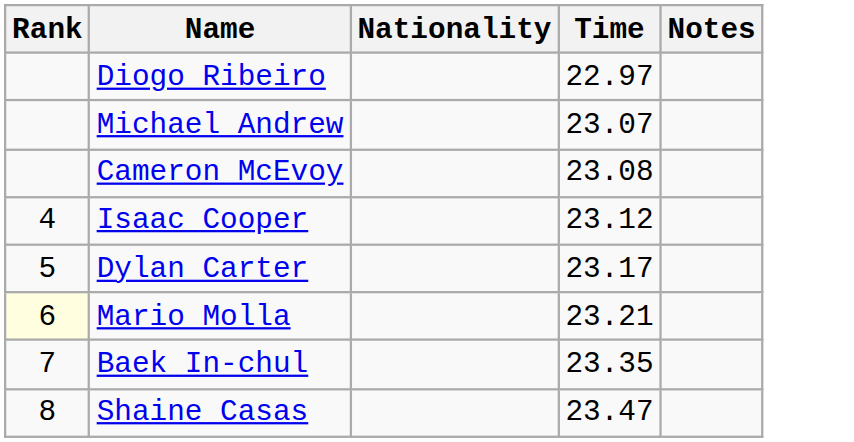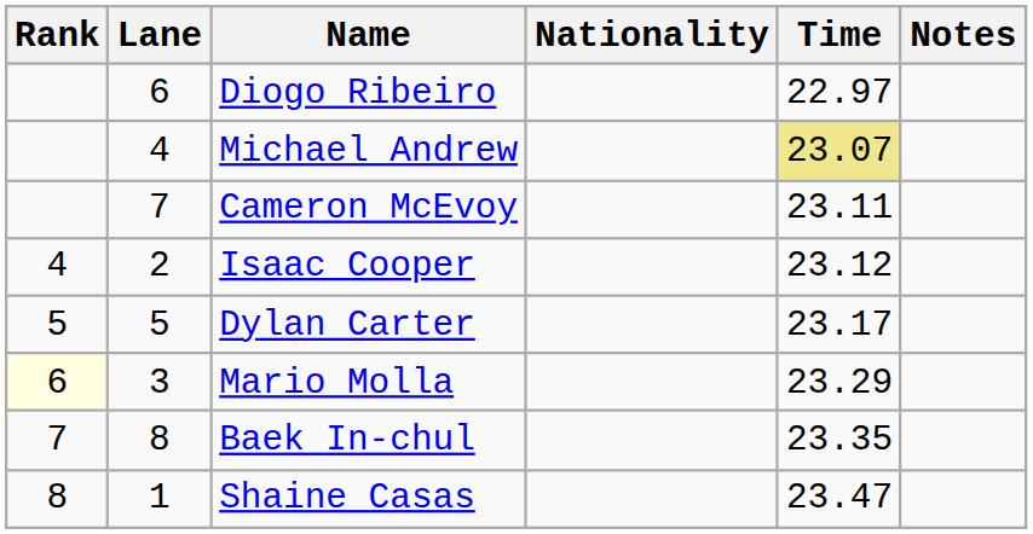+ column: Lane | 6 | 4 | 7 | 2 | 5 | 3 | 8 | 1
Michael Andrew | Time: no background -> khaki background
Cameron McEvoy | Time: 23.08 -> 23.11
Mario Molla | Time: 23.21 -> 23.29
